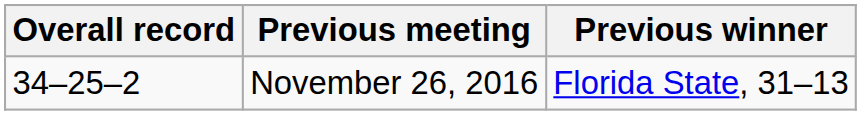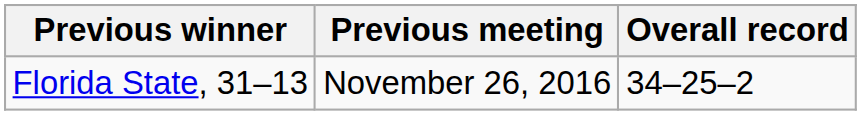columns swapped: Overall record <-> Previous winner
